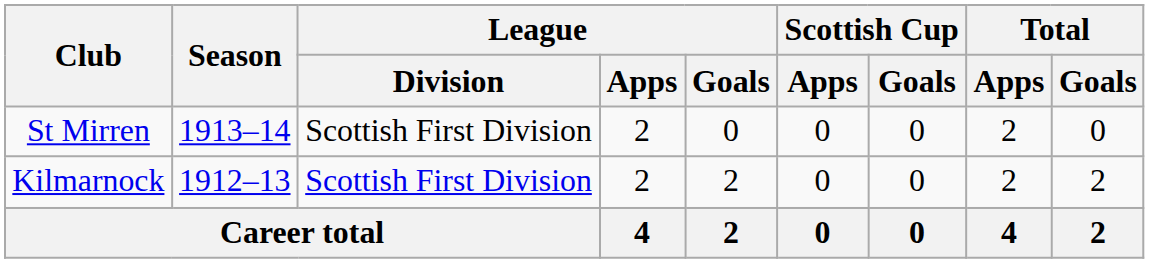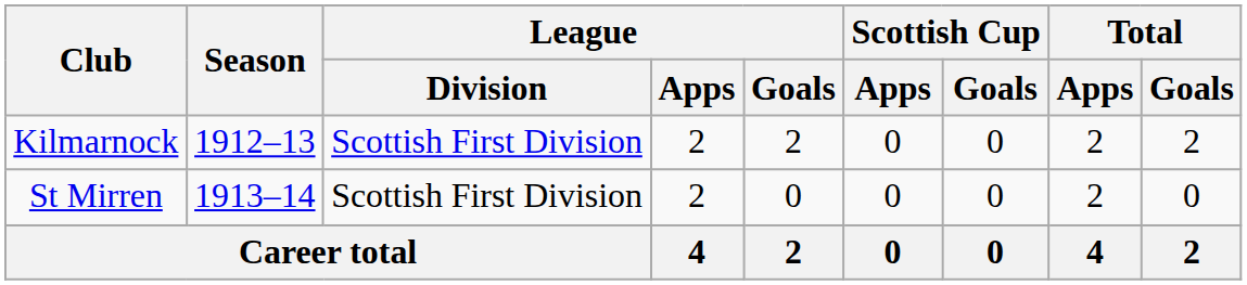rows swapped: Kilmarnock <-> St Mirren
